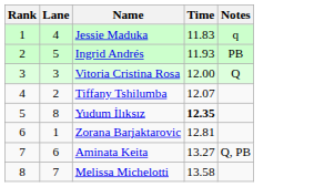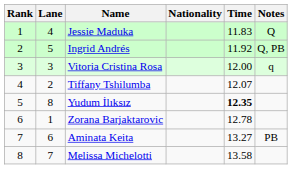+ column: Nationality
Jessie Maduka | Notes: q -> Q
Ingrid Andrés | Time: 11.93 -> 11.92
Ingrid Andrés | Notes: PB -> Q, PB
Vitoria Cristina Rosa | Notes: Q -> q
Zorana Barjaktarovic | Time: 12.81 -> 12.78
Aminata Keita | Notes: Q, PB -> PB
